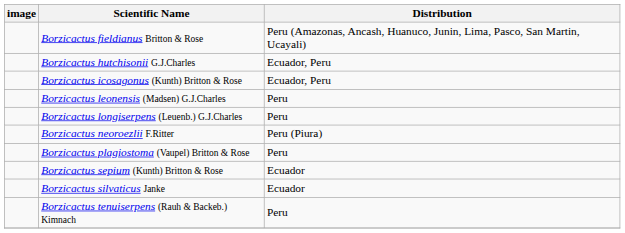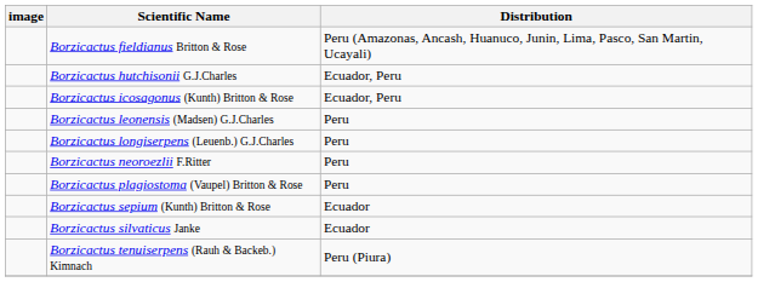Borzicactus neoroezlii F.Ritter | Distribution: Peru (Piura) -> Peru
Borzicactus tenuiserpens (Rauh & Backeb.) Kimnach | Distribution: Peru -> Peru (Piura)
